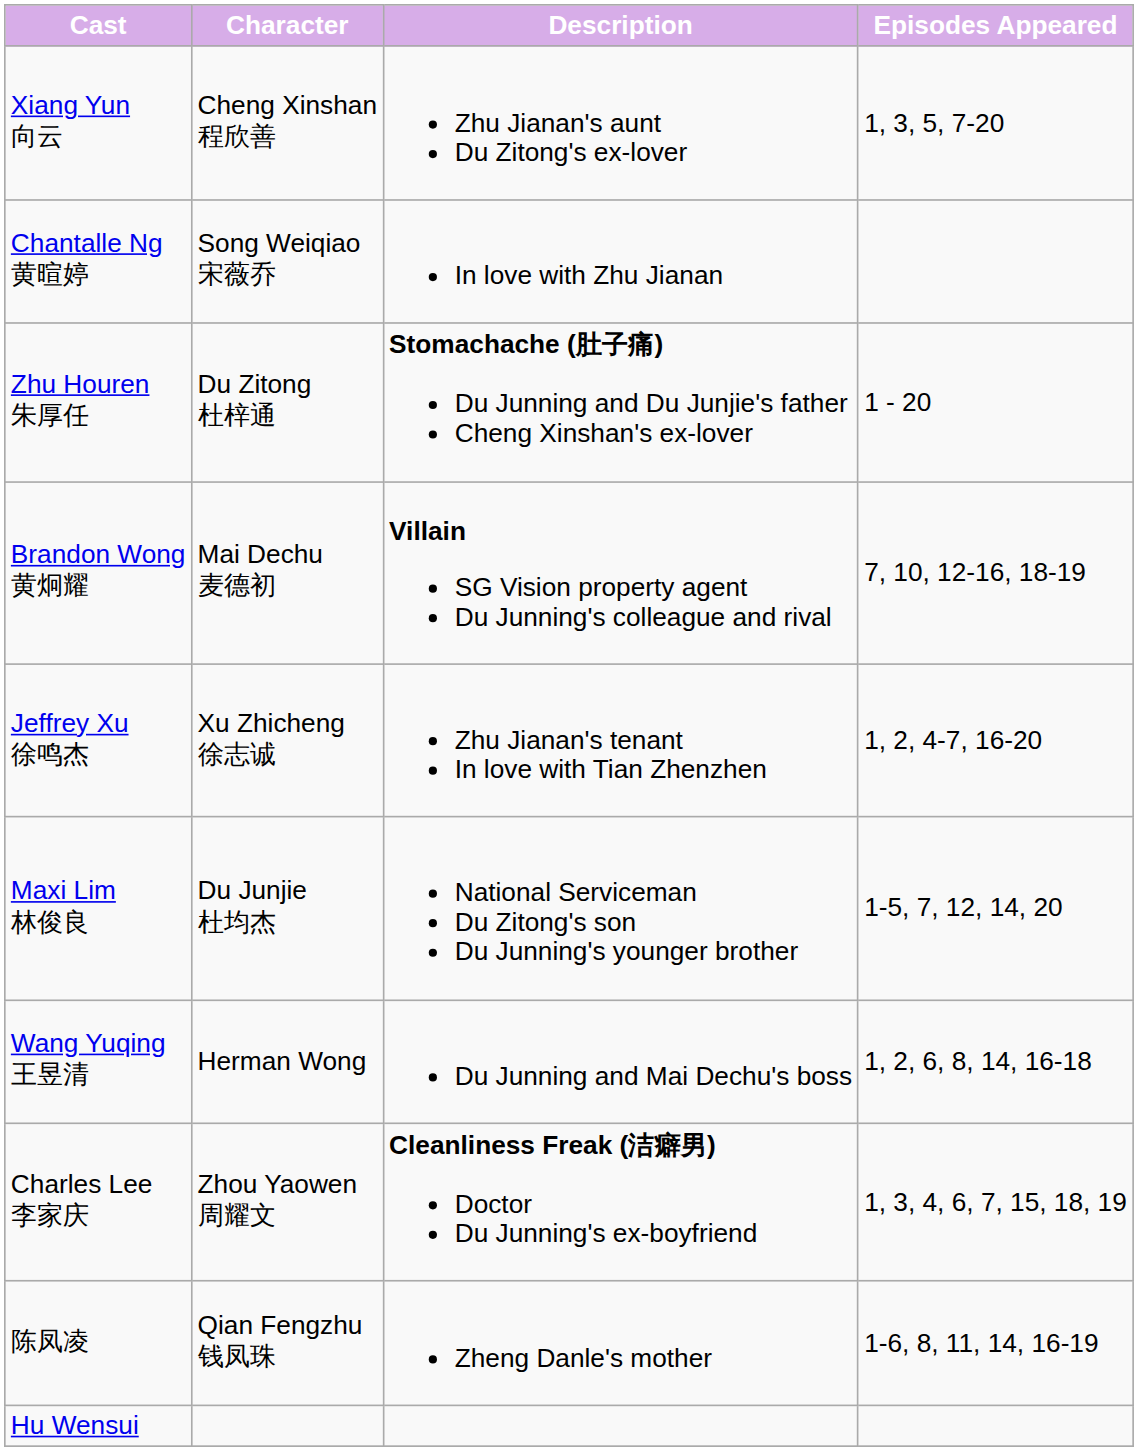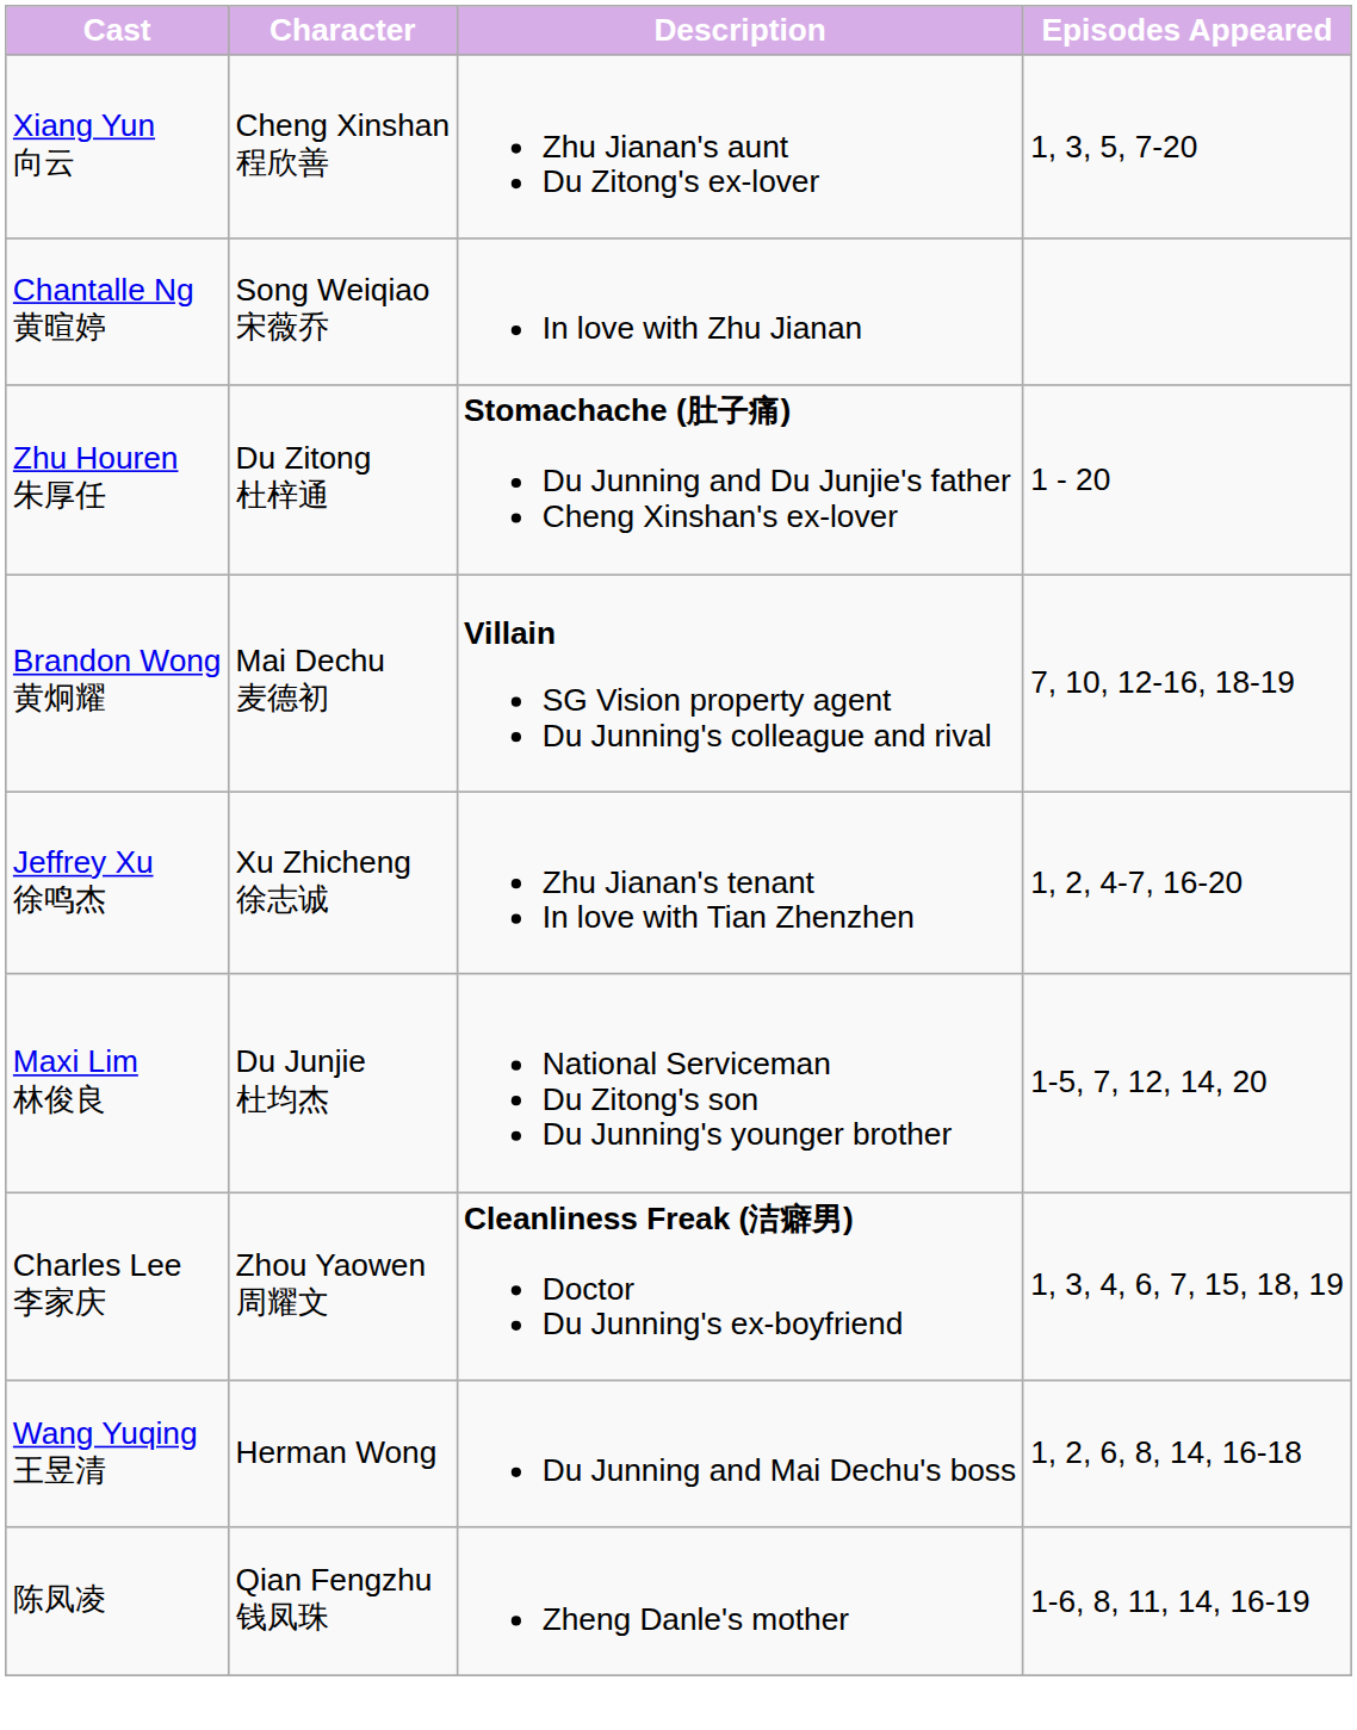rows swapped: Charles Lee 李家庆 <-> Wang Yuqing 王昱清
- row: Hu Wensui
